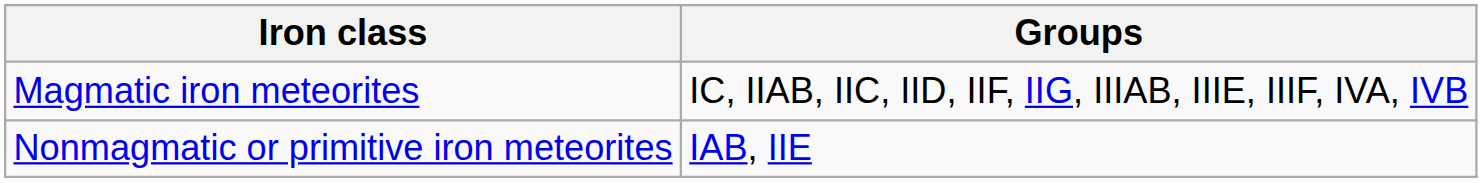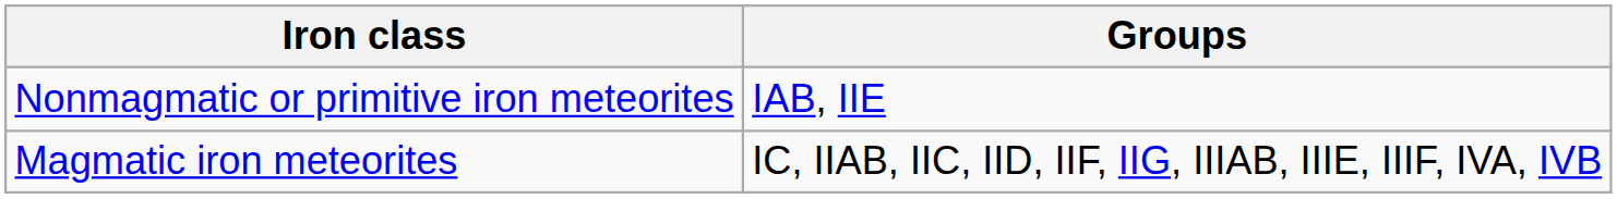rows swapped: Nonmagmatic or primitive iron meteorites <-> Magmatic iron meteorites
